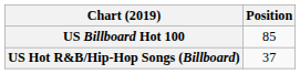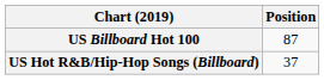US Billboard Hot 100 | Position: 85 -> 87
